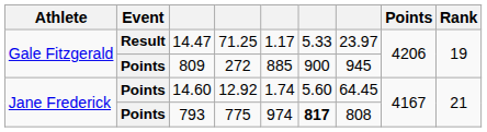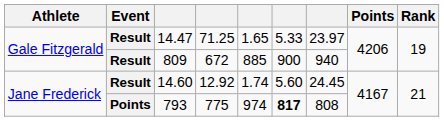14.47 | column 5: 1.17 -> 1.65
809 | Event: Points -> Result
809 | column 4: 272 -> 672
809 | column 7: 945 -> 940
14.60 | Event: Points -> Result
14.60 | column 7: 64.45 -> 24.45
